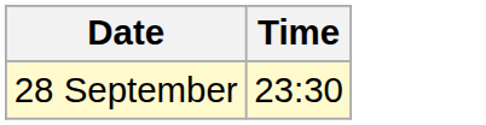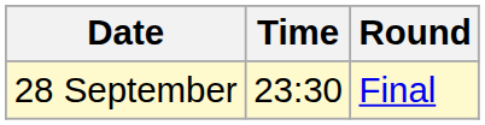+ column: Round | Final
